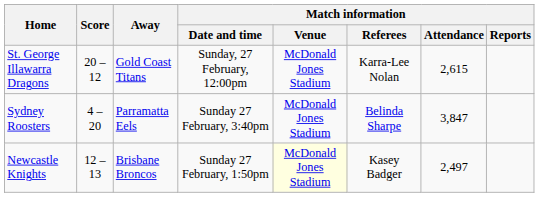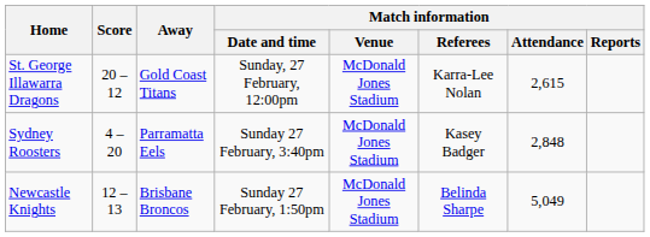Sydney Roosters | Match information / Referees: Belinda Sharpe -> Kasey Badger
Sydney Roosters | Match information / Attendance: 3,847 -> 2,848
Newcastle Knights | Match information / Venue: lightyellow background -> no background
Newcastle Knights | Match information / Referees: Kasey Badger -> Belinda Sharpe
Newcastle Knights | Match information / Attendance: 2,497 -> 5,049
